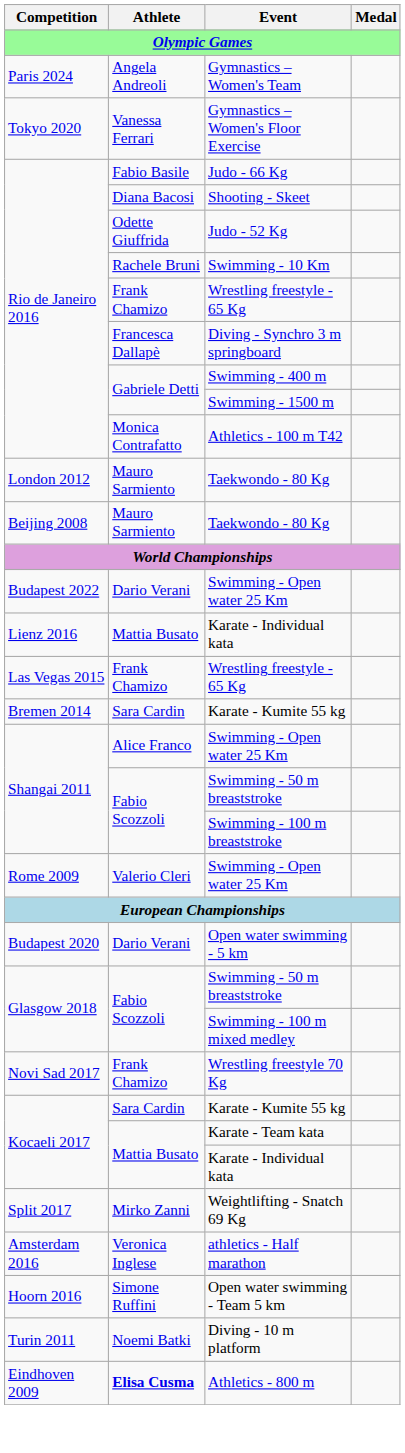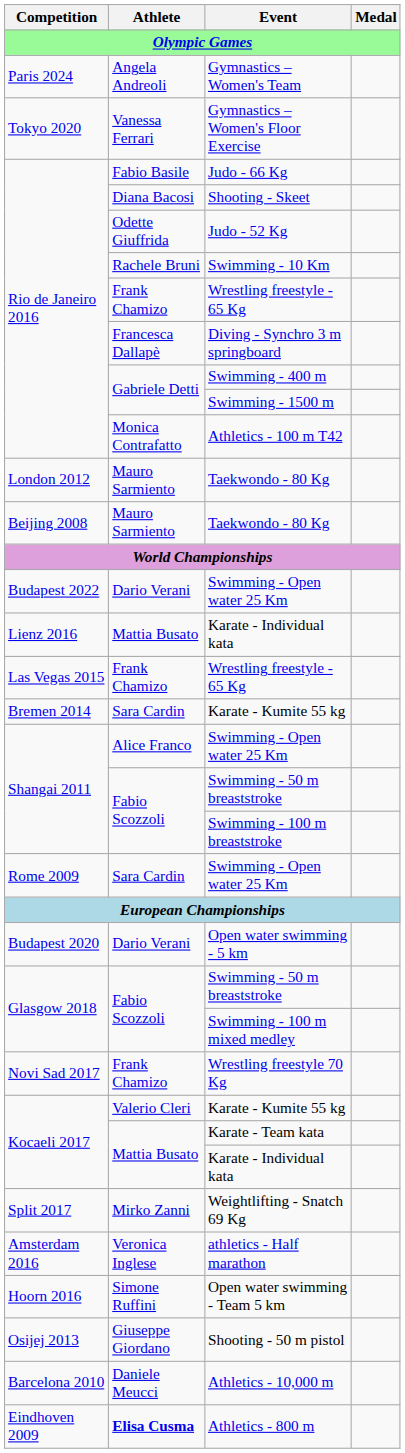Rome 2009 / Swimming - Open water 25 Km | Athlete: Valerio Cleri -> Sara Cardin
Kocaeli 2017 / Karate - Kumite 55 kg | Athlete: Sara Cardin -> Valerio Cleri
+ row: Osijej 2013 | Giuseppe Giordano | Shooting - 50 m pistol
- row: Turin 2011 | Noemi Batki | Diving - 10 m platform
+ row: Barcelona 2010 | Daniele Meucci | Athletics - 10,000 m
